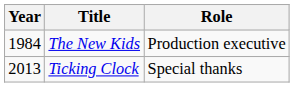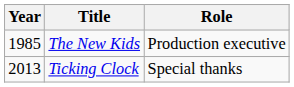The New Kids | Year: 1984 -> 1985
